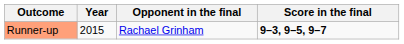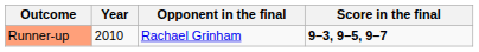Runner-up | Year: 2015 -> 2010
